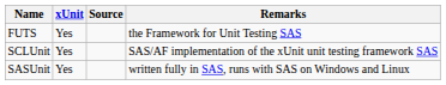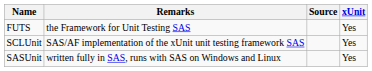columns swapped: xUnit <-> Remarks
